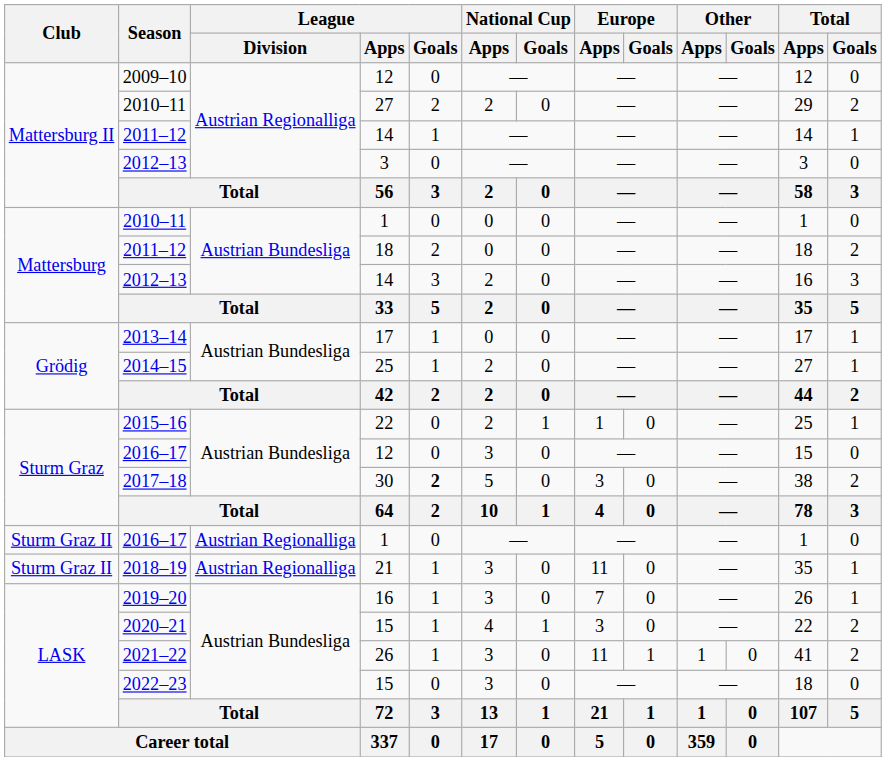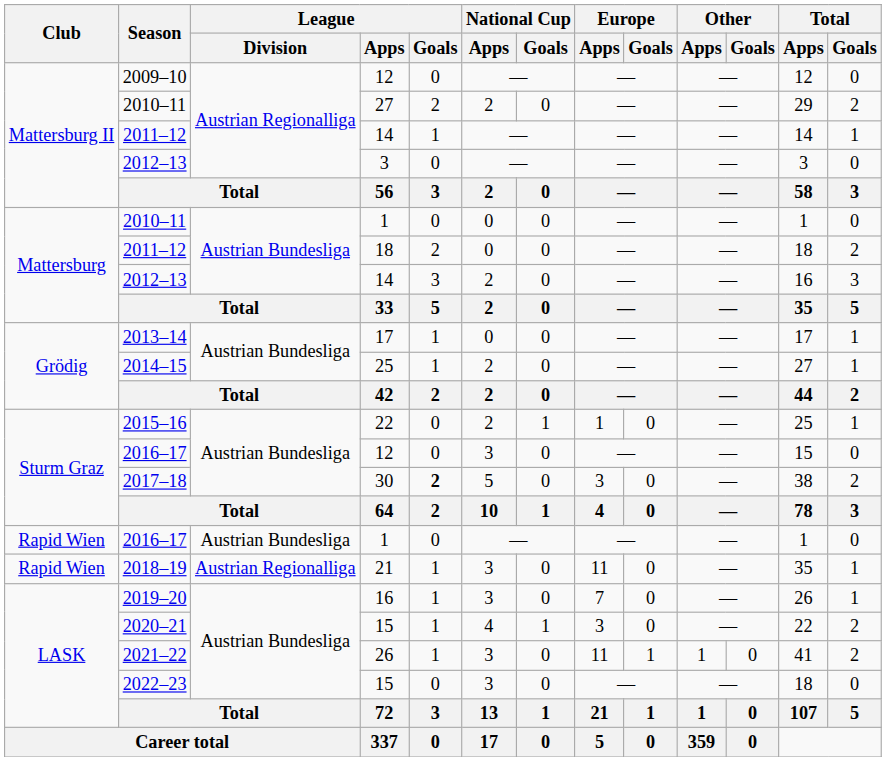2016–17 / 1 | Club: Sturm Graz II -> Rapid Wien
2016–17 / 1 | League / Division: Austrian Regionalliga -> Austrian Bundesliga
2018–19 | Club: Sturm Graz II -> Rapid Wien
